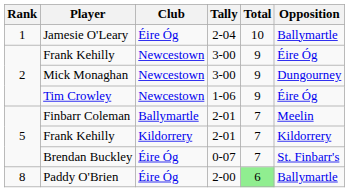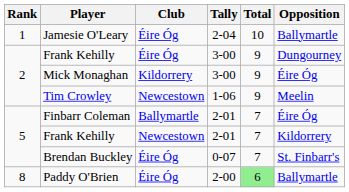Frank Kehilly / 3-00 | Club: Newcestown -> Éire Óg
Frank Kehilly / 3-00 | Opposition: Éire Óg -> Dungourney
Mick Monaghan | Club: Newcestown -> Kildorrery
Mick Monaghan | Opposition: Dungourney -> Éire Óg
Tim Crowley | Opposition: Éire Óg -> Meelin
Finbarr Coleman | Opposition: Meelin -> Éire Óg
Frank Kehilly / 2-01 | Club: Kildorrery -> Newcestown
